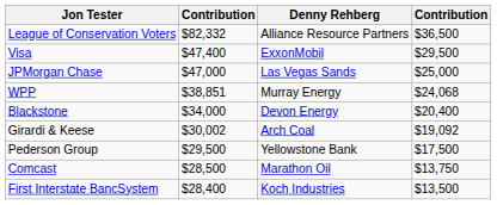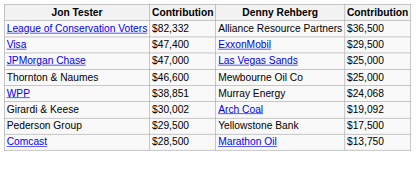+ row: Thornton & Naumes | $46,600 | Mewbourne Oil Co | $25,000
- row: Blackstone | $34,000 | Devon Energy | $20,400
- row: First Interstate BancSystem | $28,400 | Koch Industries | $13,500
